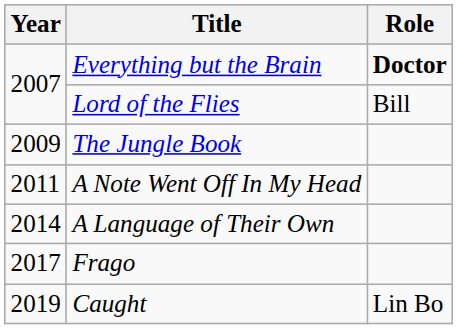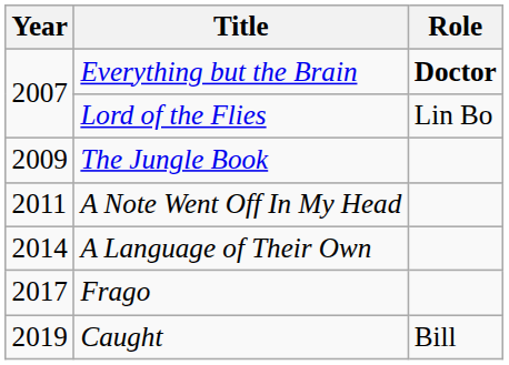Lord of the Flies | Role: Bill -> Lin Bo
Caught | Role: Lin Bo -> Bill
